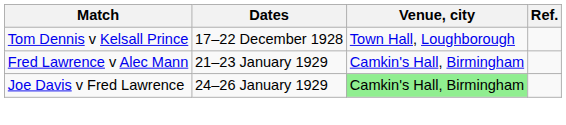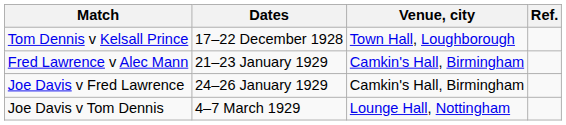Joe Davis v Fred Lawrence | Venue, city: lightgreen background -> no background
+ row: Joe Davis v Tom Dennis | 4–7 March 1929 | Lounge Hall, Nottingham
